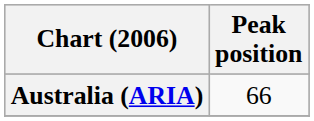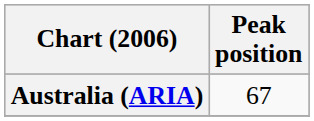Australia (ARIA) | Peak position: 66 -> 67
